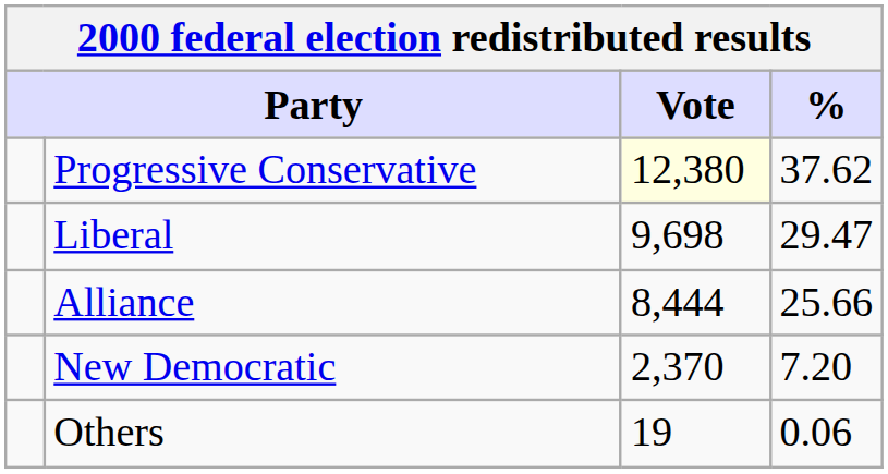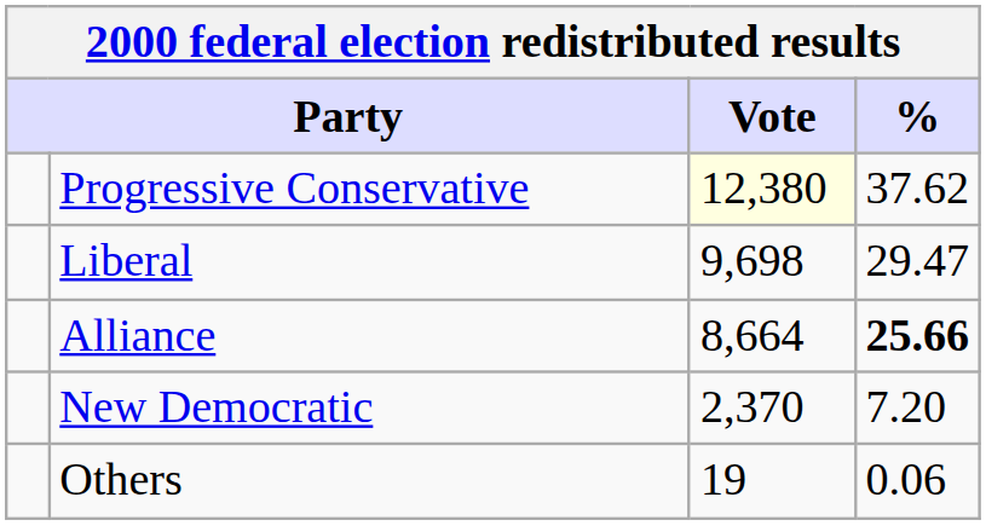Alliance | Vote: 8,444 -> 8,664
Alliance | %: normal -> bold
